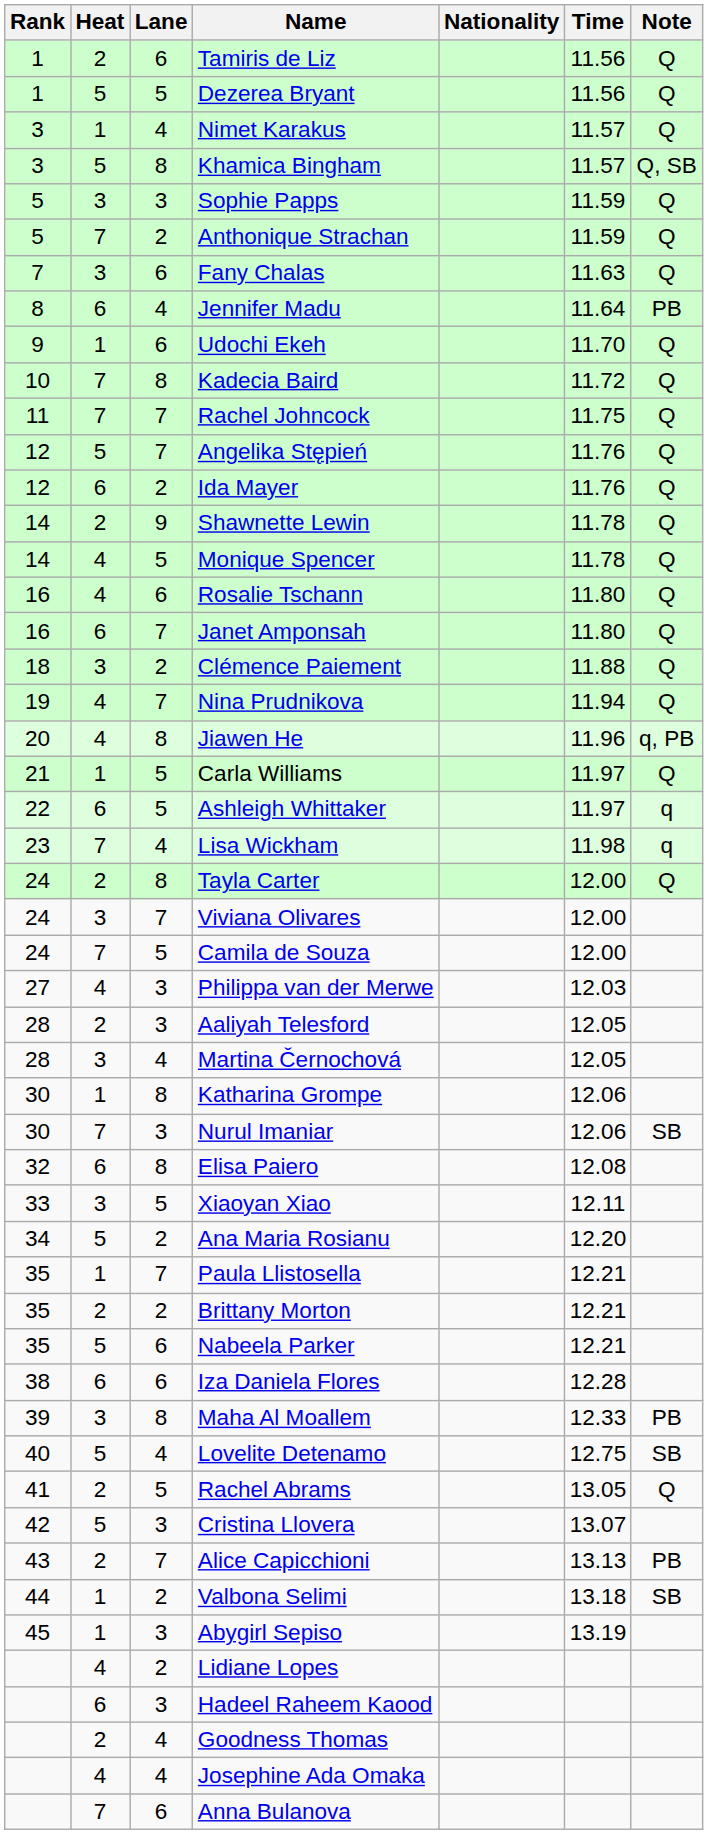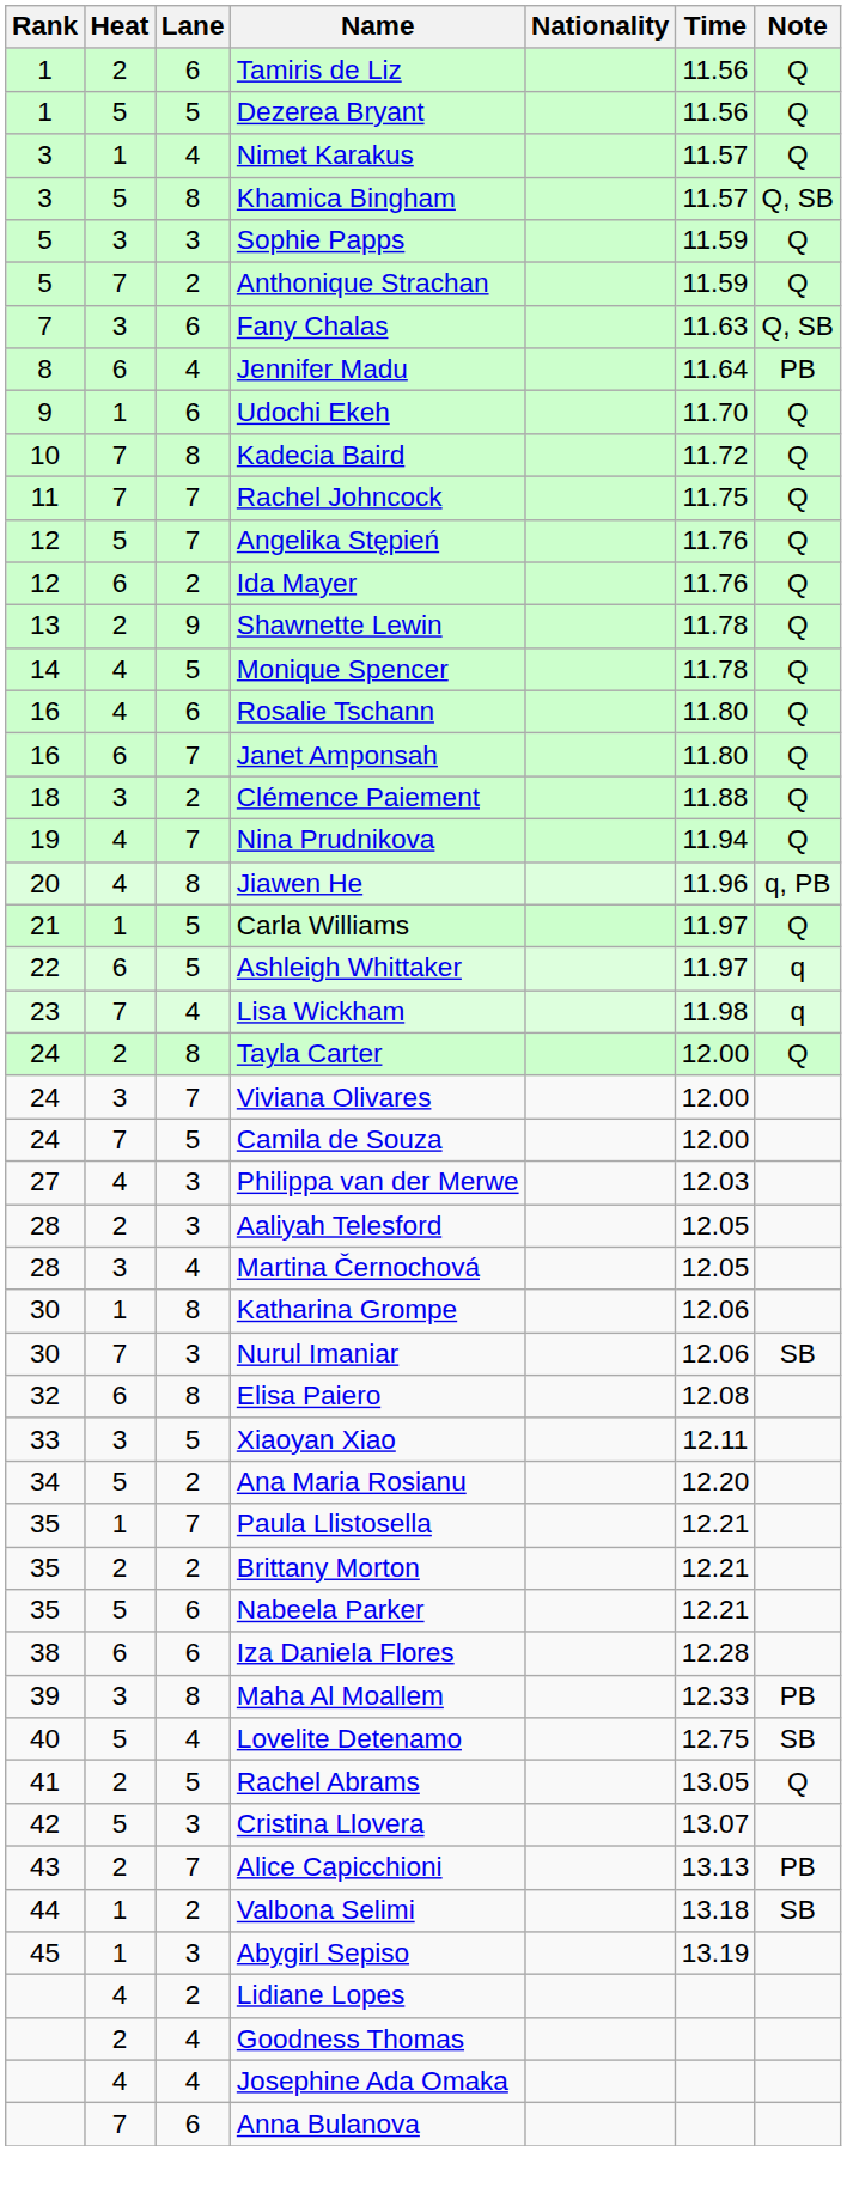Fany Chalas | Note: Q -> Q, SB
Shawnette Lewin | Rank: 14 -> 13
- row: 6 | 3 | Hadeel Raheem Kaood
